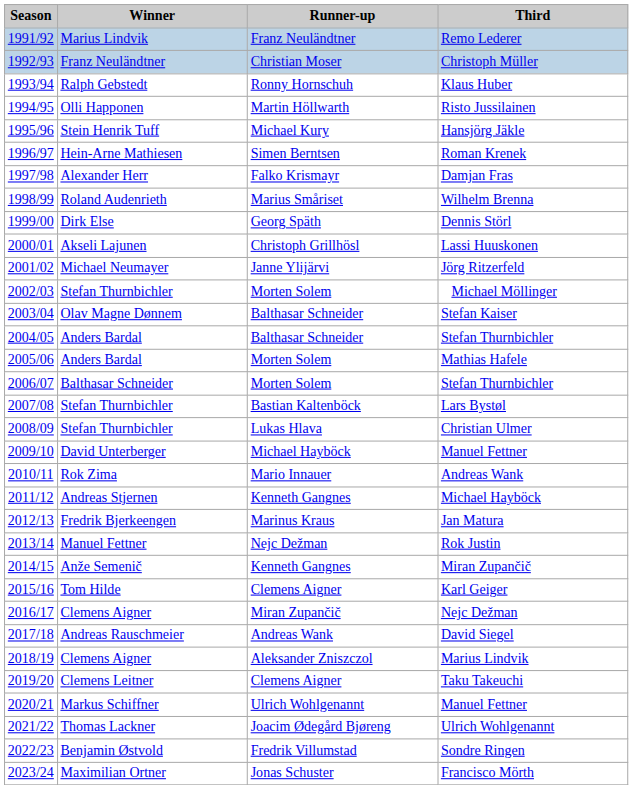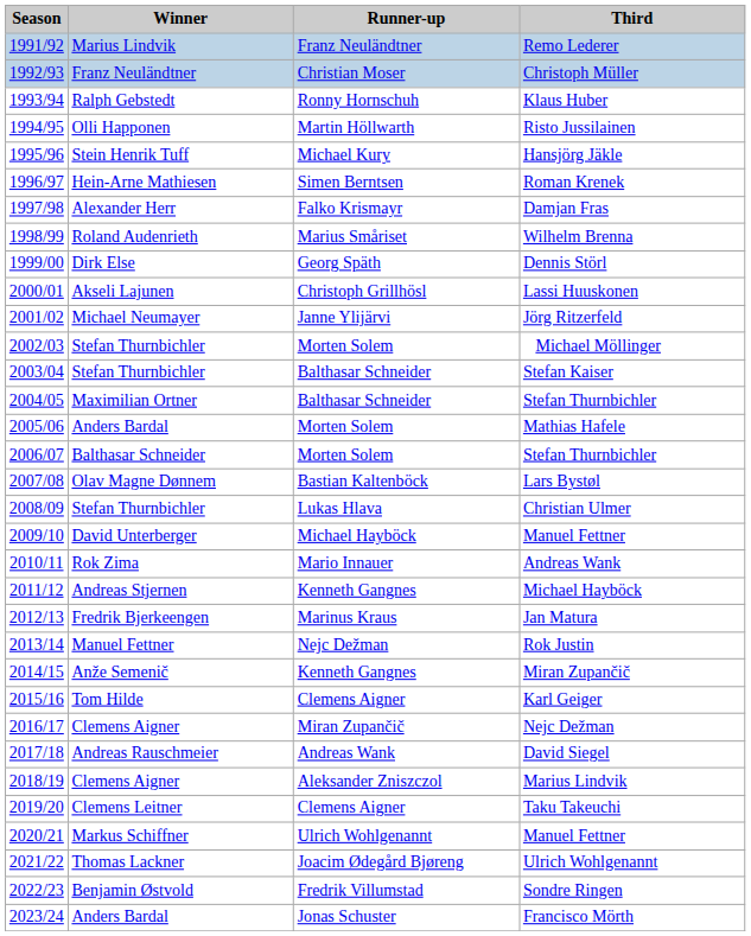Stefan Kaiser | Winner: Olav Magne Dønnem -> Stefan Thurnbichler
2004/05 / Stefan Thurnbichler | Winner: Anders Bardal -> Maximilian Ortner
Lars Bystøl | Winner: Stefan Thurnbichler -> Olav Magne Dønnem
Francisco Mörth | Winner: Maximilian Ortner -> Anders Bardal
